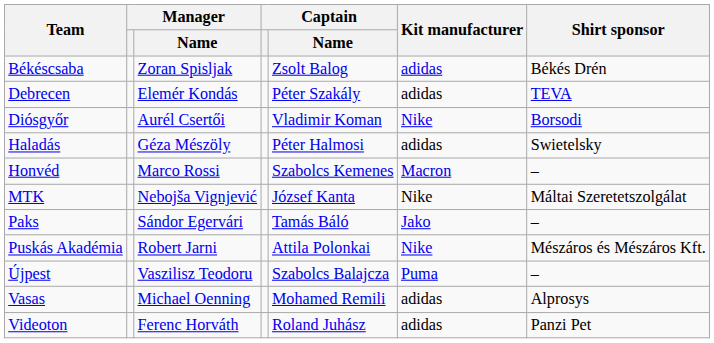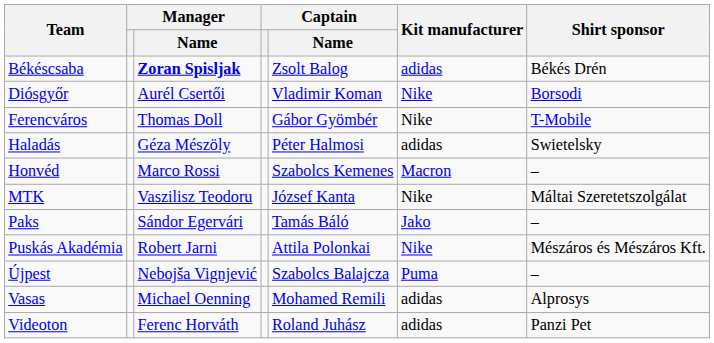Békéscsaba | Manager / Name: normal -> bold
- row: Debrecen | Elemér Kondás | Péter Szakály | adidas | TEVA
+ row: Ferencváros | Thomas Doll | Gábor Gyömbér | Nike | T-Mobile
MTK | Manager / Name: Nebojša Vignjević -> Vaszilisz Teodoru
Újpest | Manager / Name: Vaszilisz Teodoru -> Nebojša Vignjević
